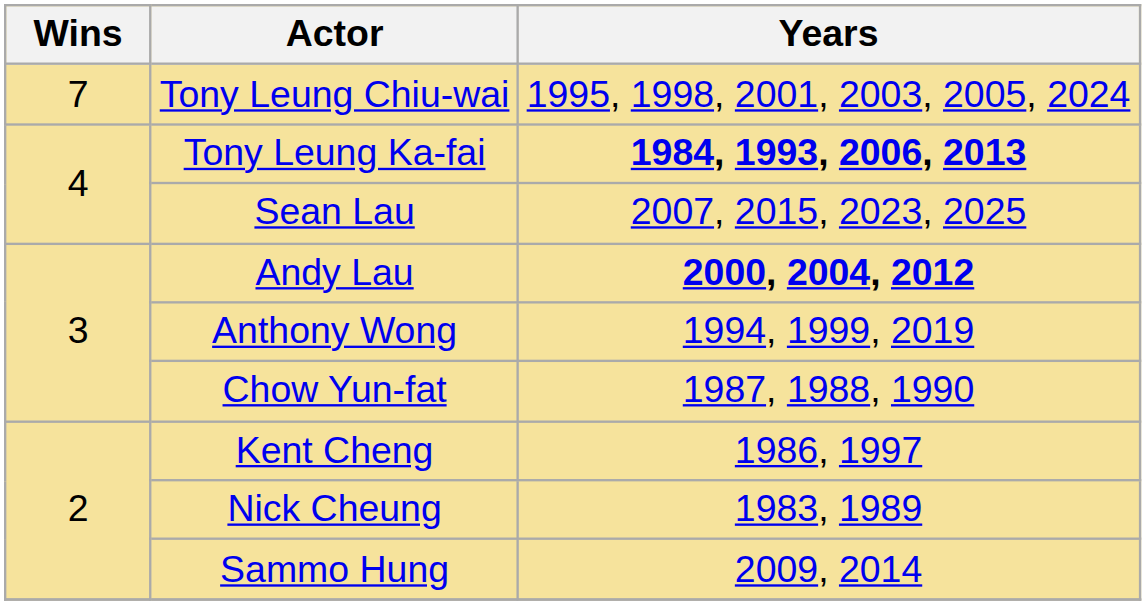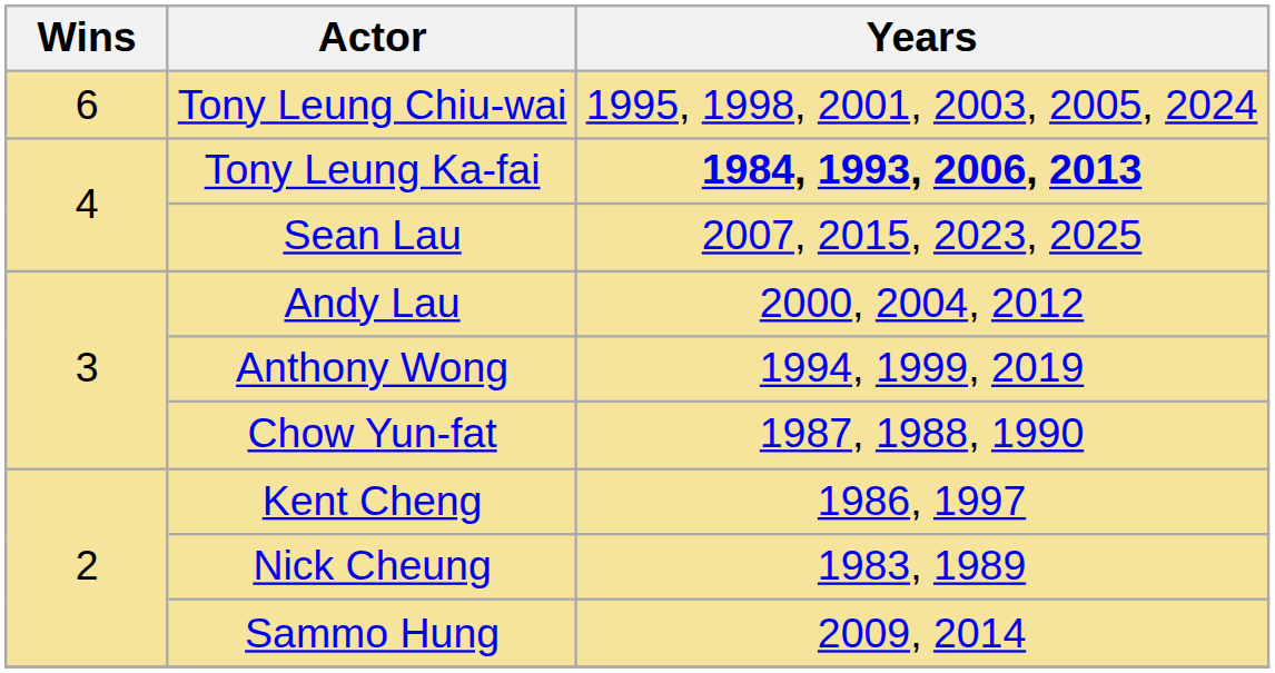Tony Leung Chiu-wai | Wins: 7 -> 6
Andy Lau | Years: bold -> normal
